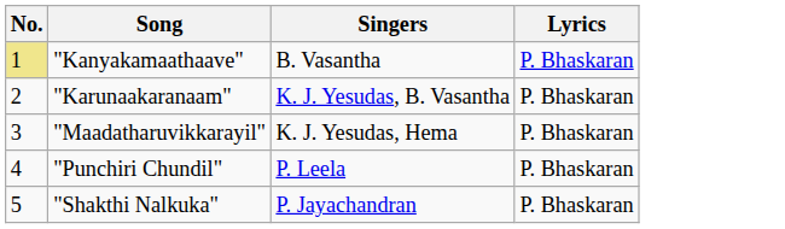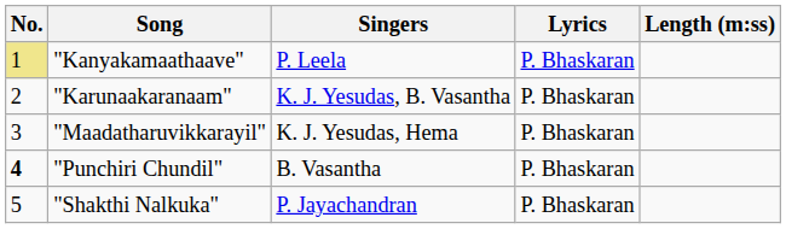+ column: Length (m:ss)
"Kanyakamaathaave" | Singers: B. Vasantha -> P. Leela
"Punchiri Chundil" | No.: normal -> bold
"Punchiri Chundil" | Singers: P. Leela -> B. Vasantha
